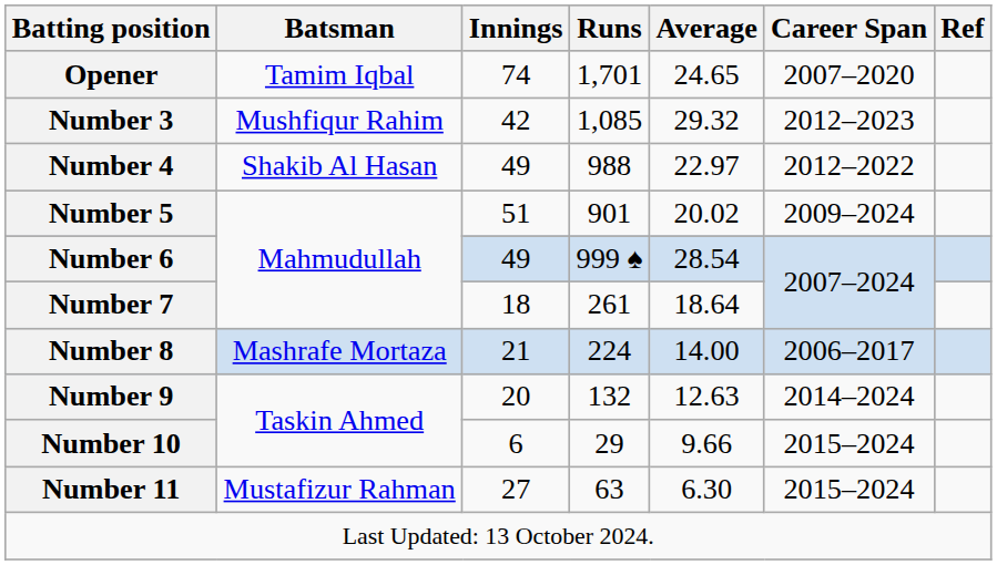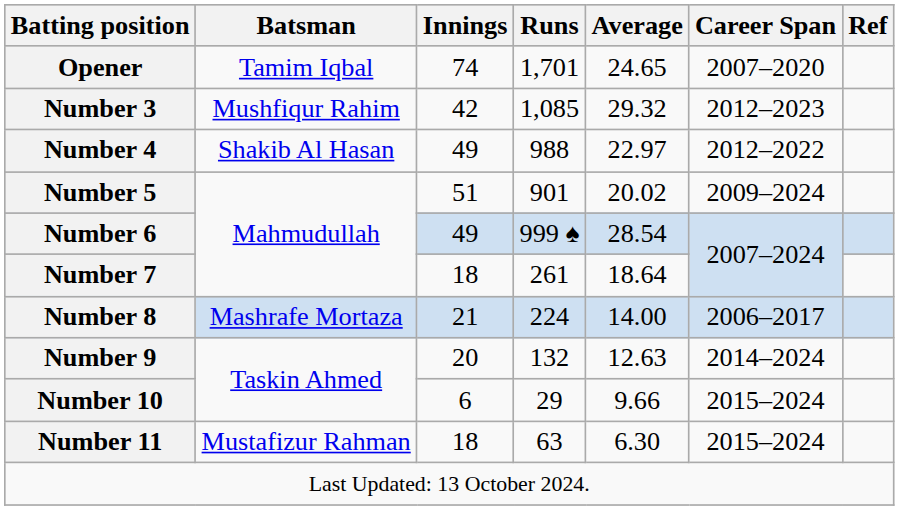Number 11 | Innings: 27 -> 18
